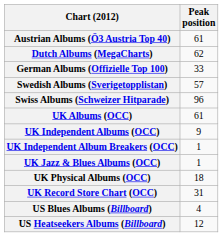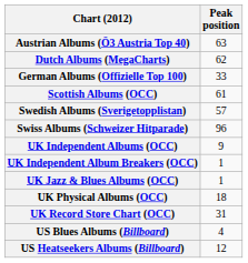Austrian Albums (Ö3 Austria Top 40) | Peak position: 61 -> 63
+ row: Scottish Albums (OCC) | 61
- row: UK Albums (OCC) | 61
